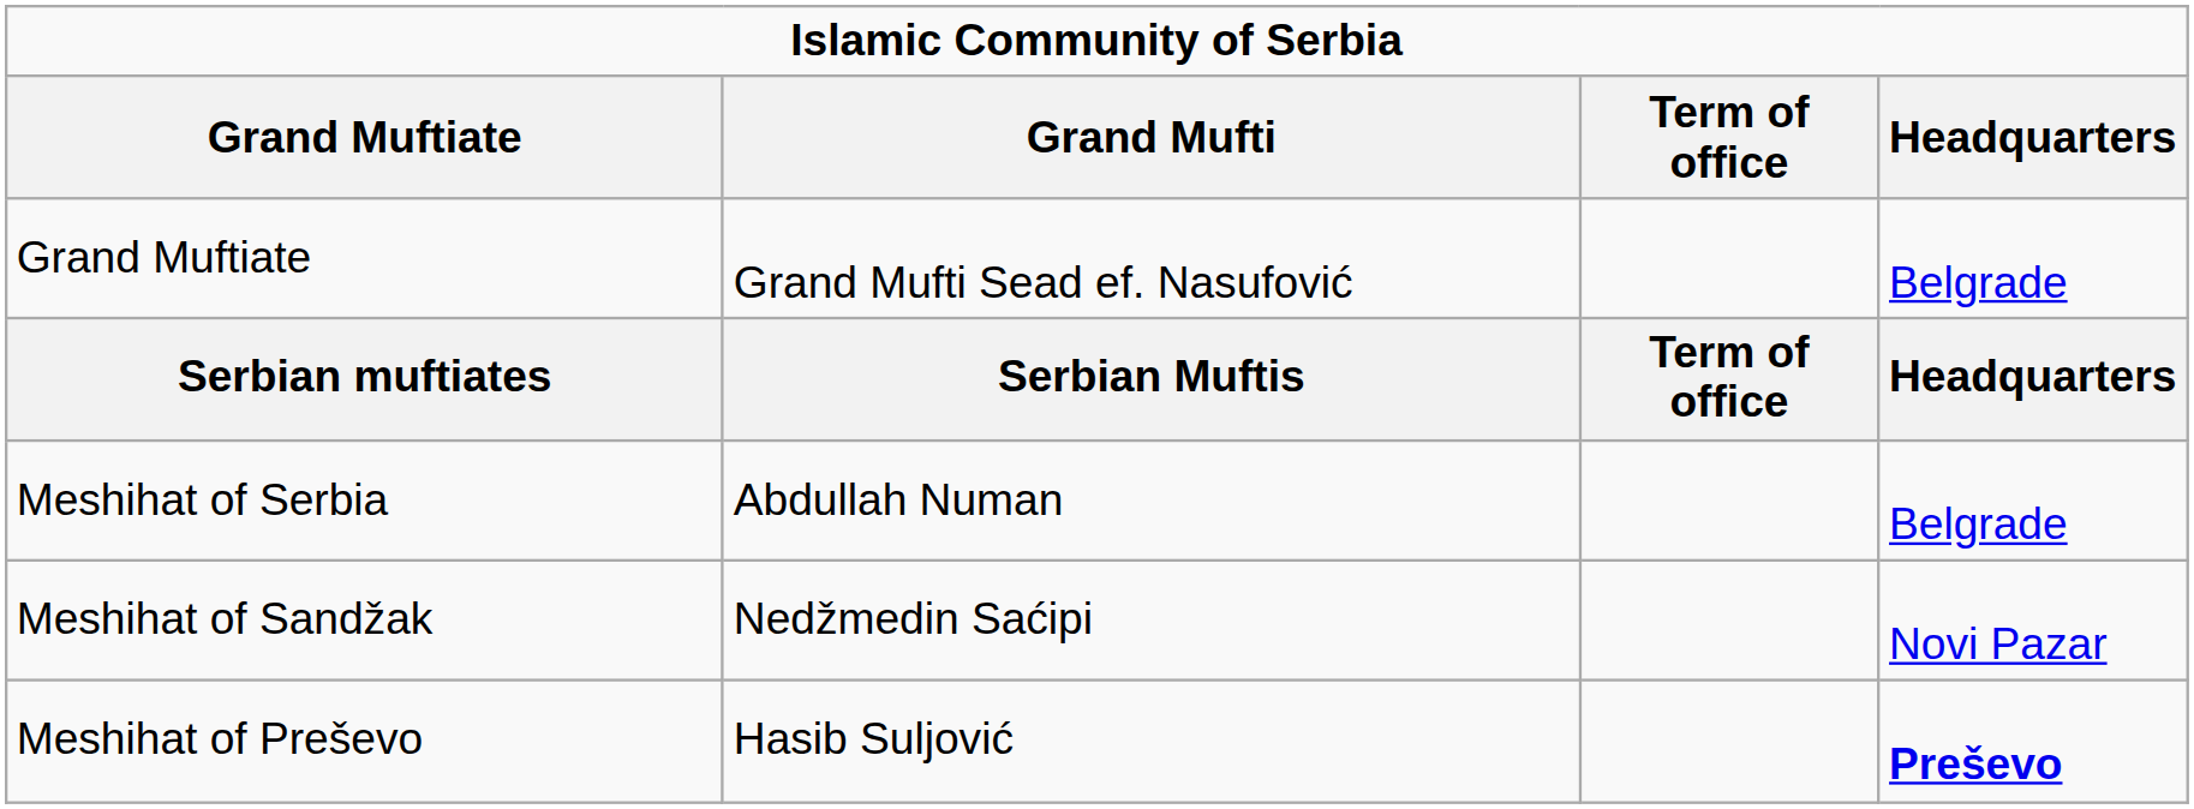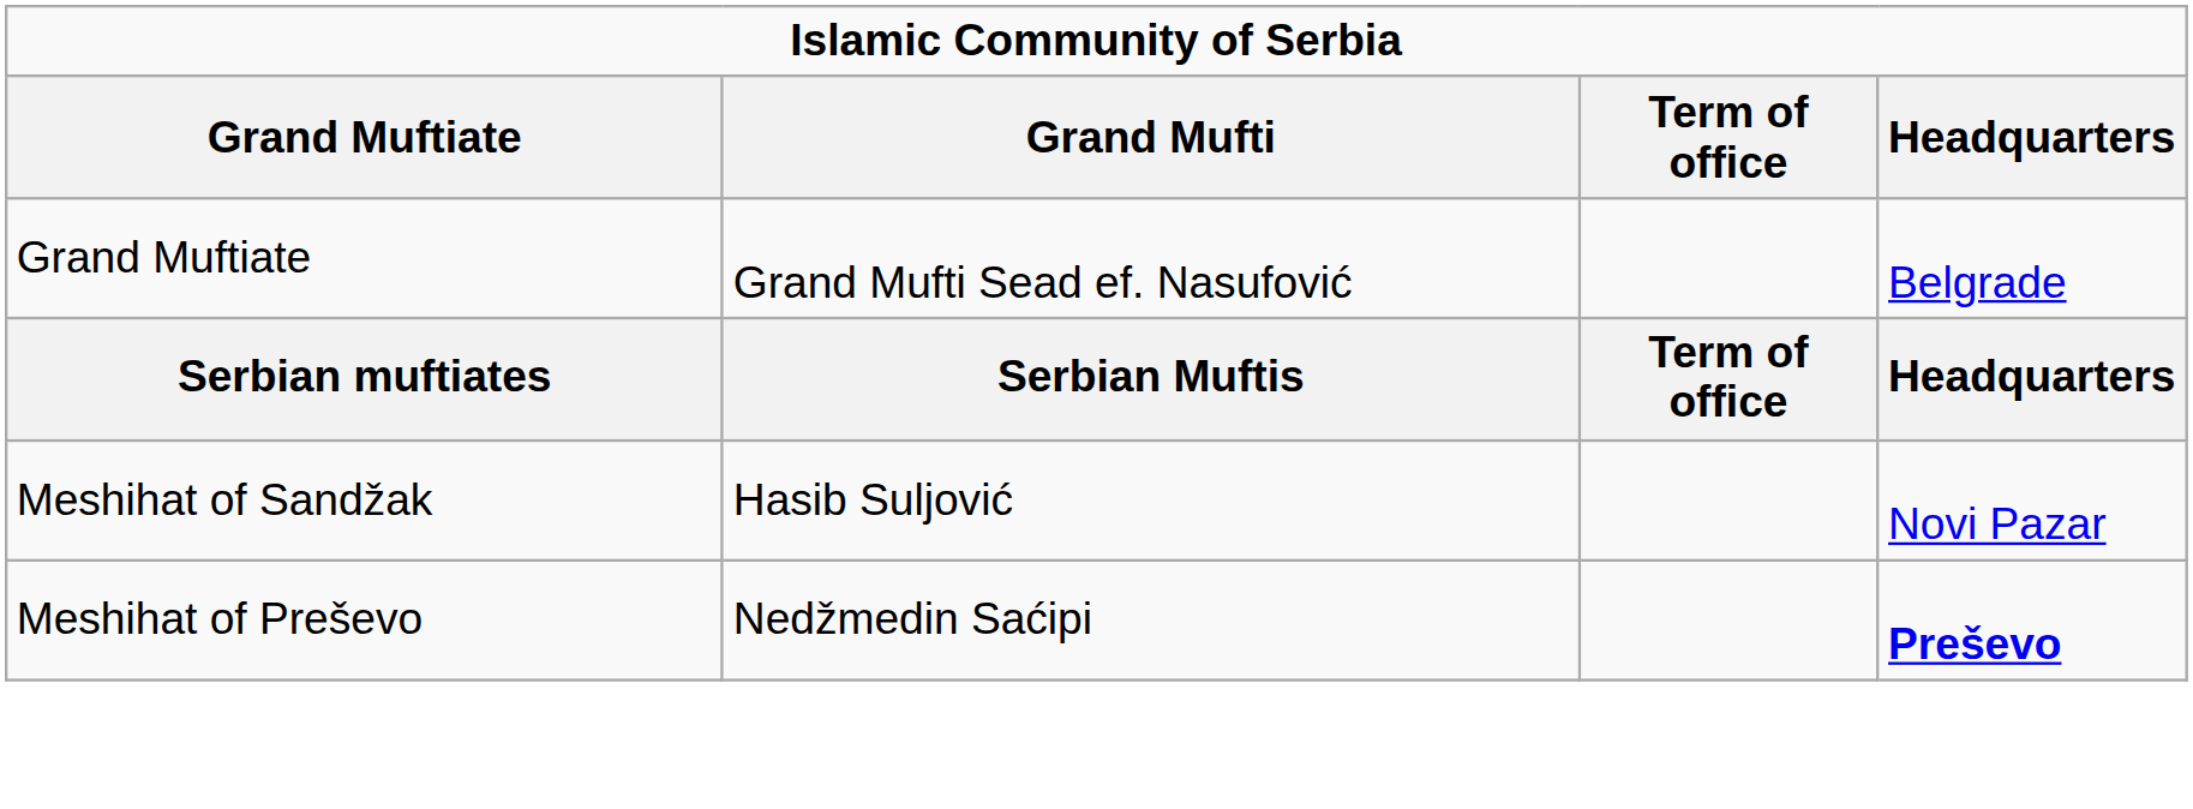- row: Meshihat of Serbia | Abdullah Numan | Belgrade
Meshihat of Sandžak | Grand Mufti: Nedžmedin Saćipi -> Hasib Suljović
Meshihat of Preševo | Grand Mufti: Hasib Suljović -> Nedžmedin Saćipi
